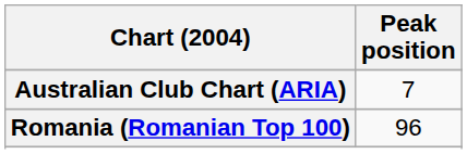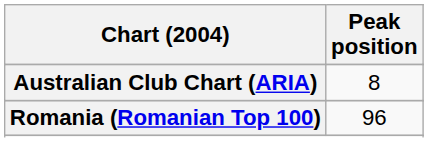Australian Club Chart (ARIA) | Peak position: 7 -> 8
